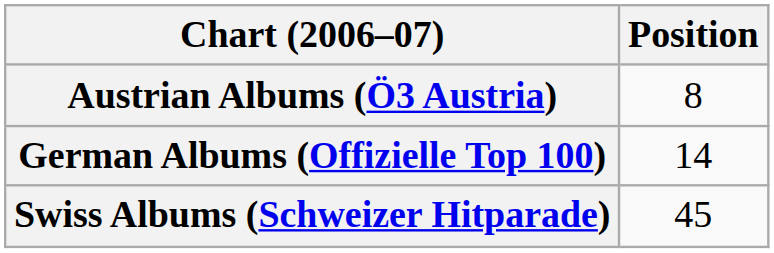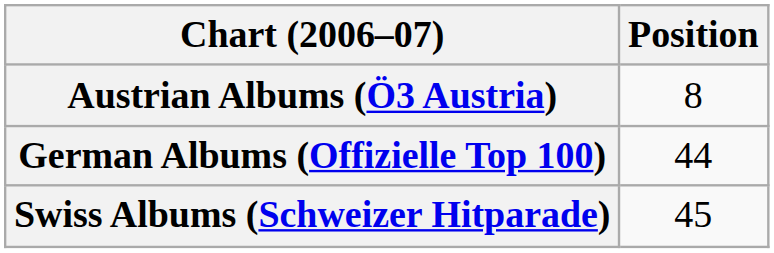German Albums (Offizielle Top 100) | Position: 14 -> 44
